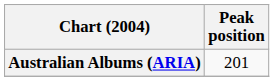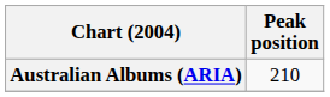Australian Albums (ARIA) | Peak position: 201 -> 210
